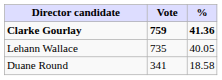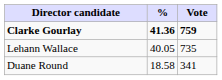columns swapped: Vote <-> %
